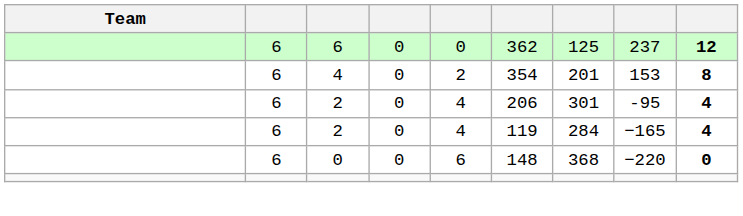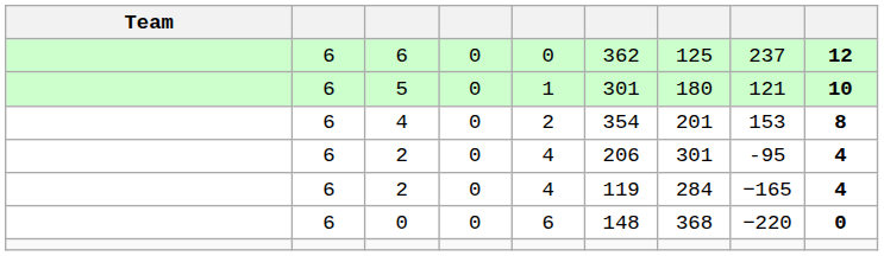+ row: 6 | 5 | 0 | 1 | 301 | 180 | 121 | 10
